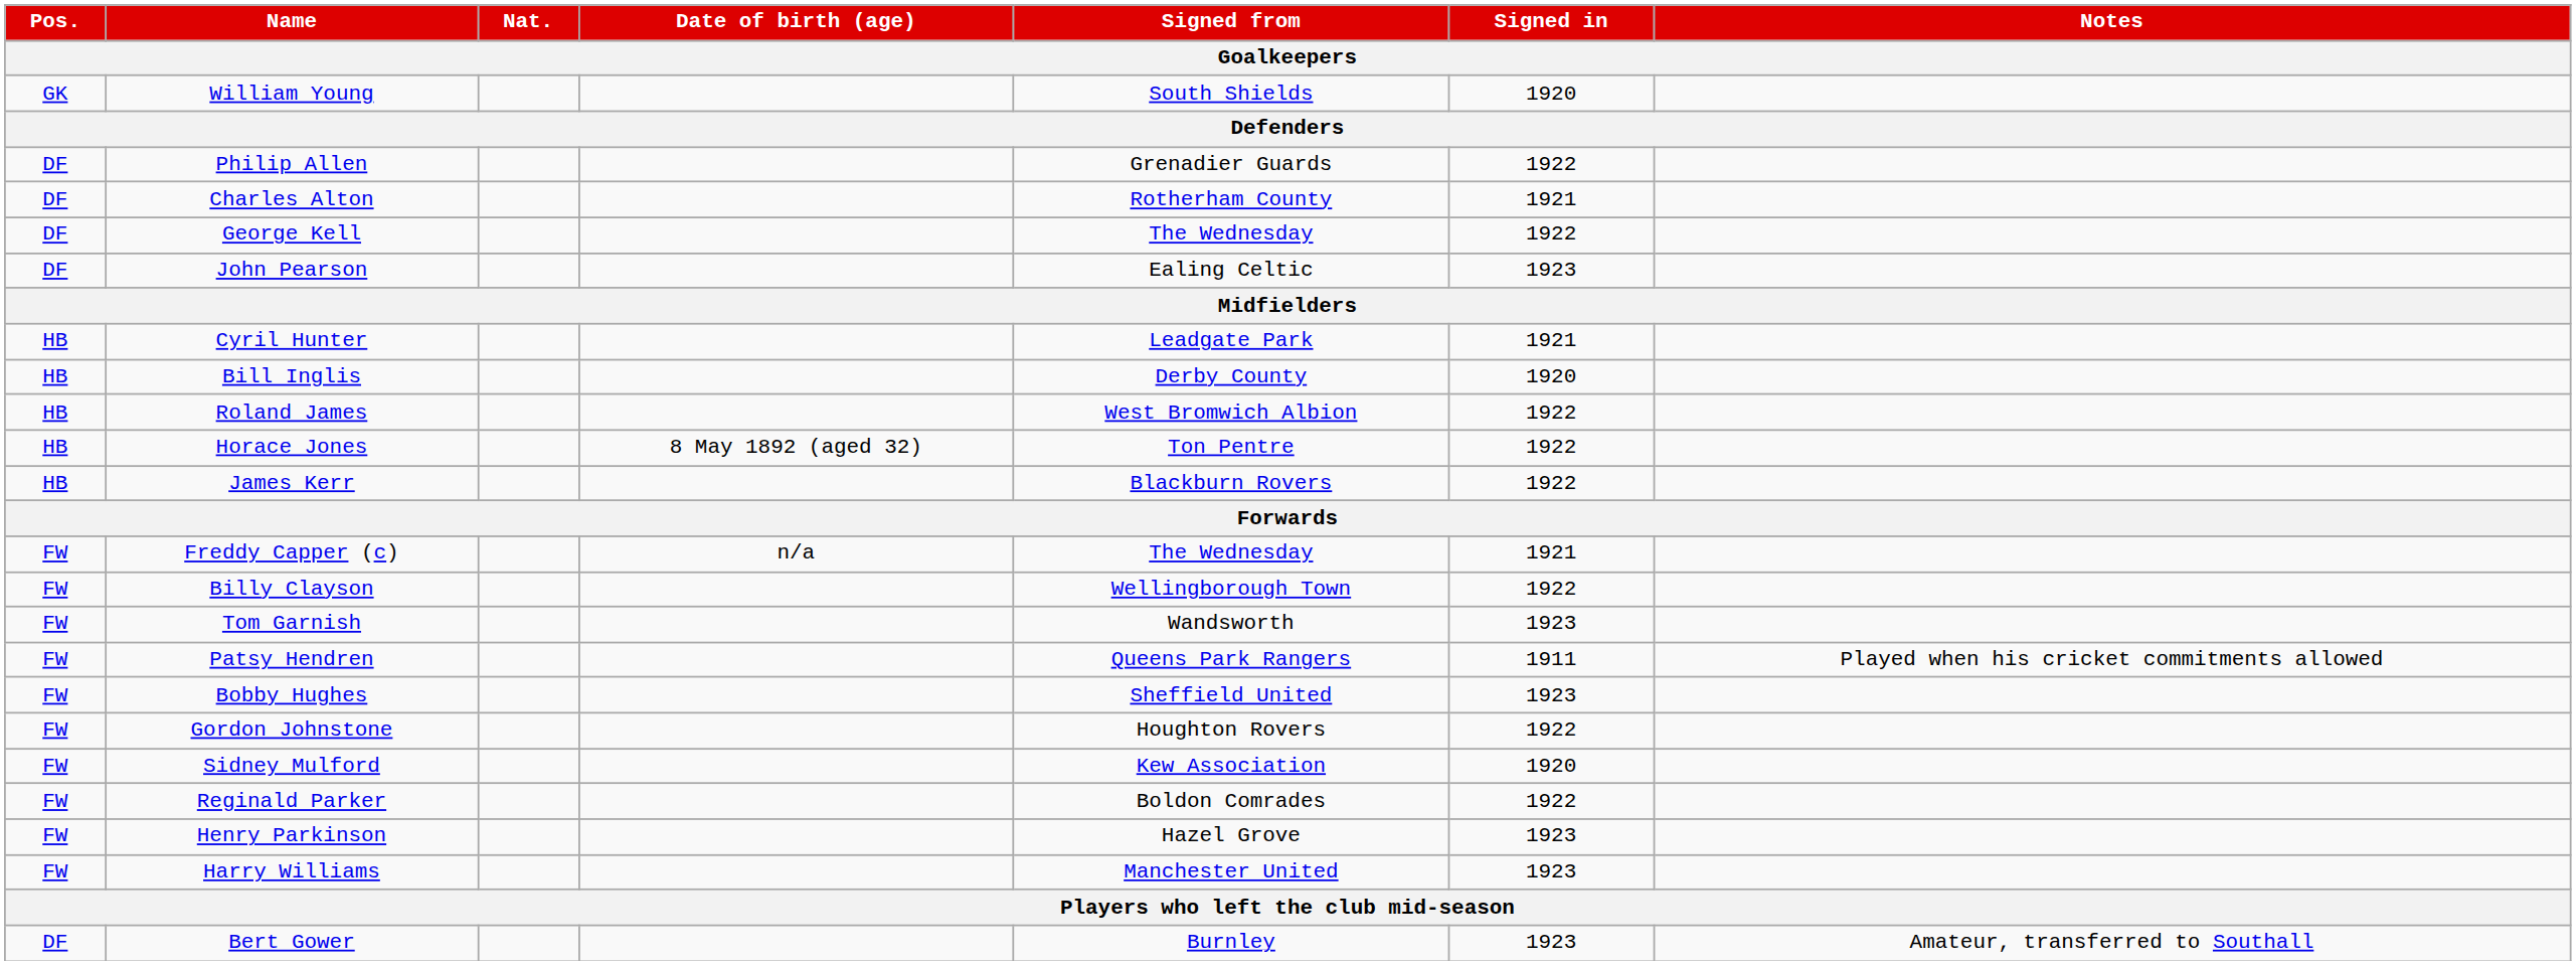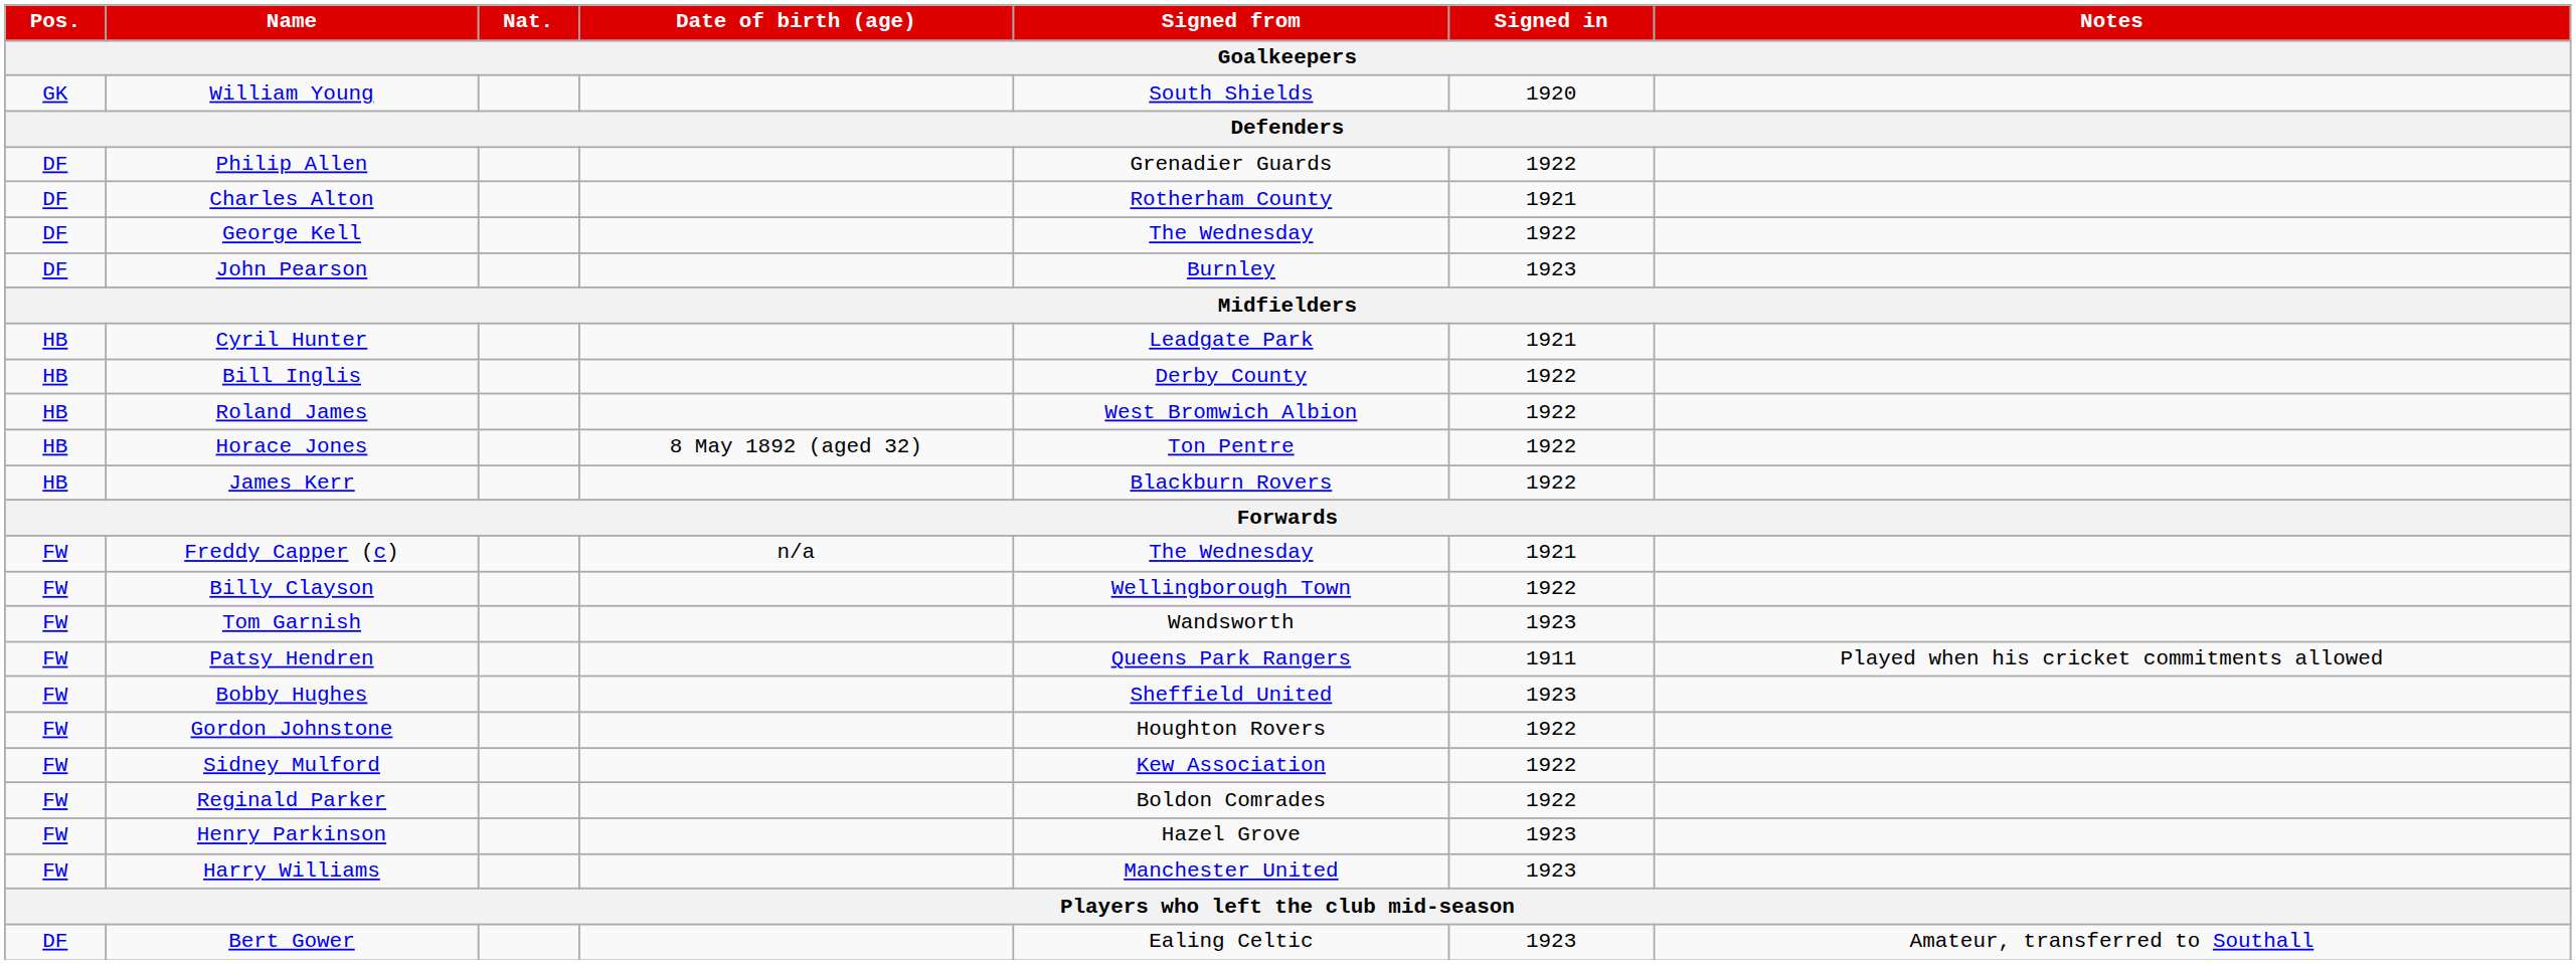John Pearson | Signed from: Ealing Celtic -> Burnley
Bill Inglis | Signed in: 1920 -> 1922
Sidney Mulford | Signed in: 1920 -> 1922
Bert Gower | Signed from: Burnley -> Ealing Celtic
